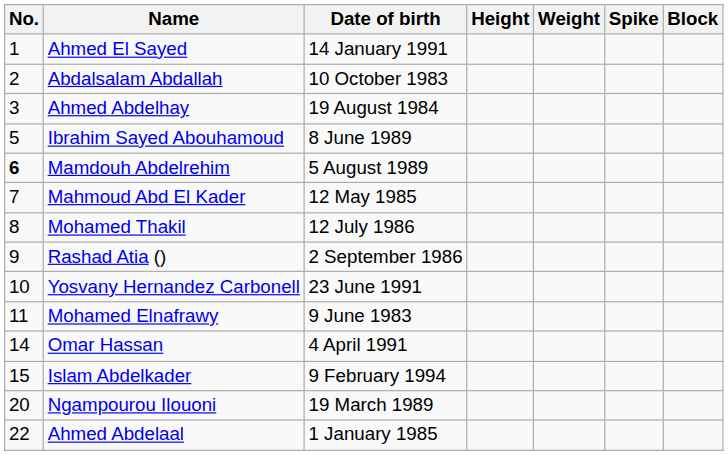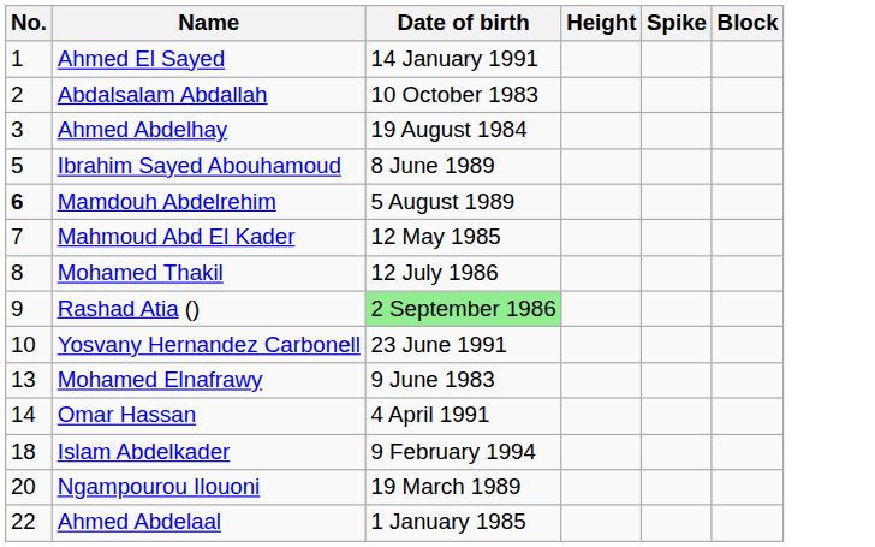- column: Weight
Rashad Atia () | Date of birth: no background -> lightgreen background
Mohamed Elnafrawy | No.: 11 -> 13
Islam Abdelkader | No.: 15 -> 18
